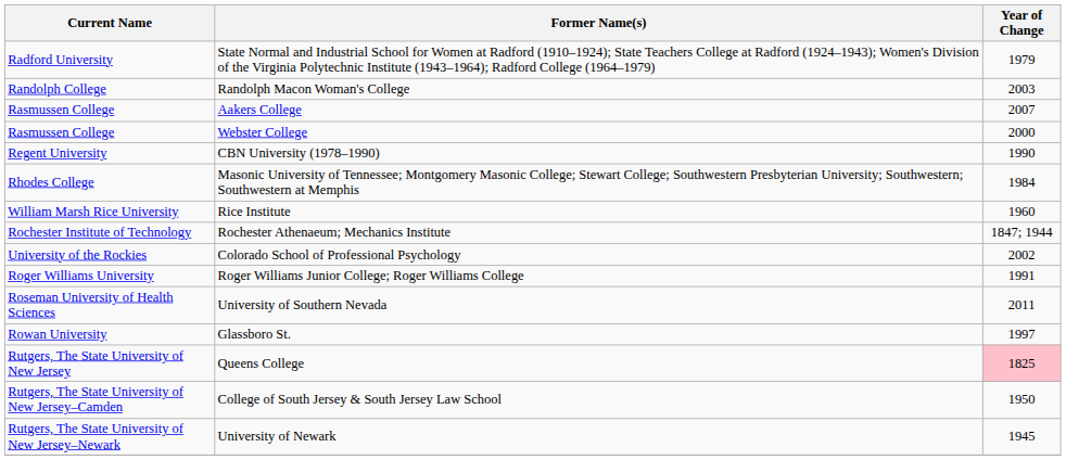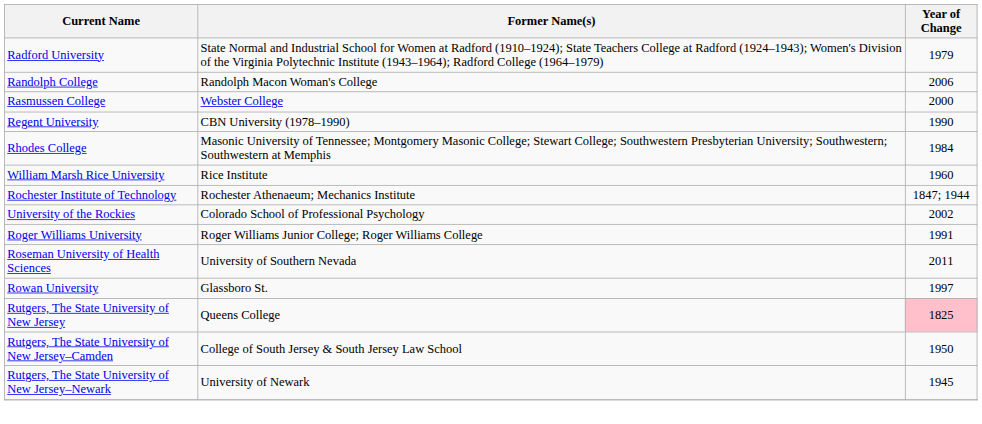Randolph Macon Woman's College | Year of Change: 2003 -> 2006
- row: Rasmussen College | Aakers College | 2007
